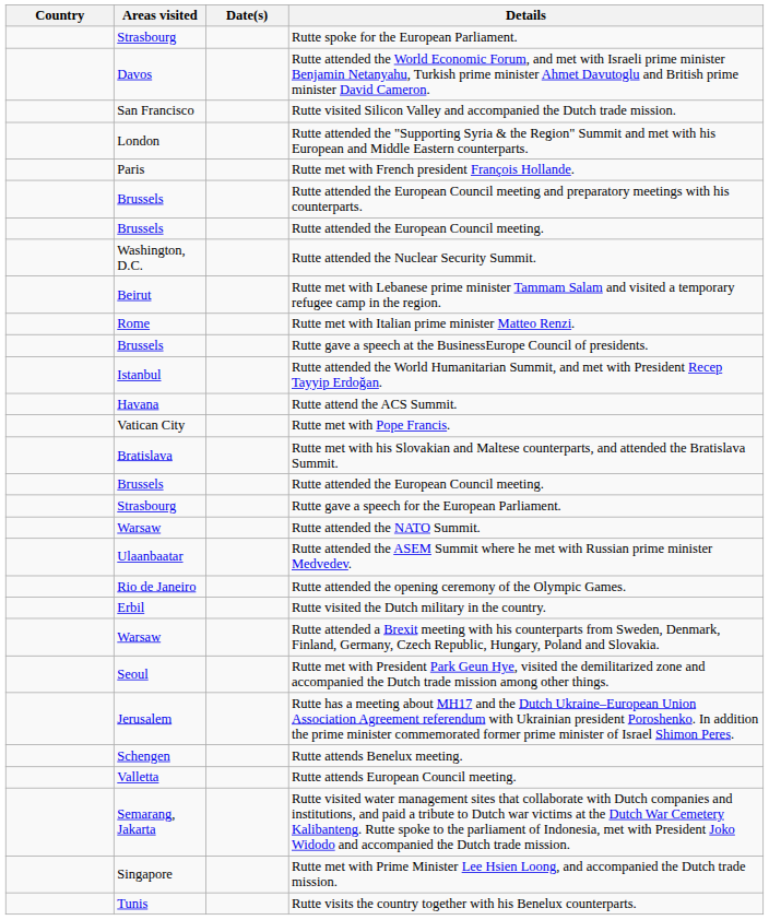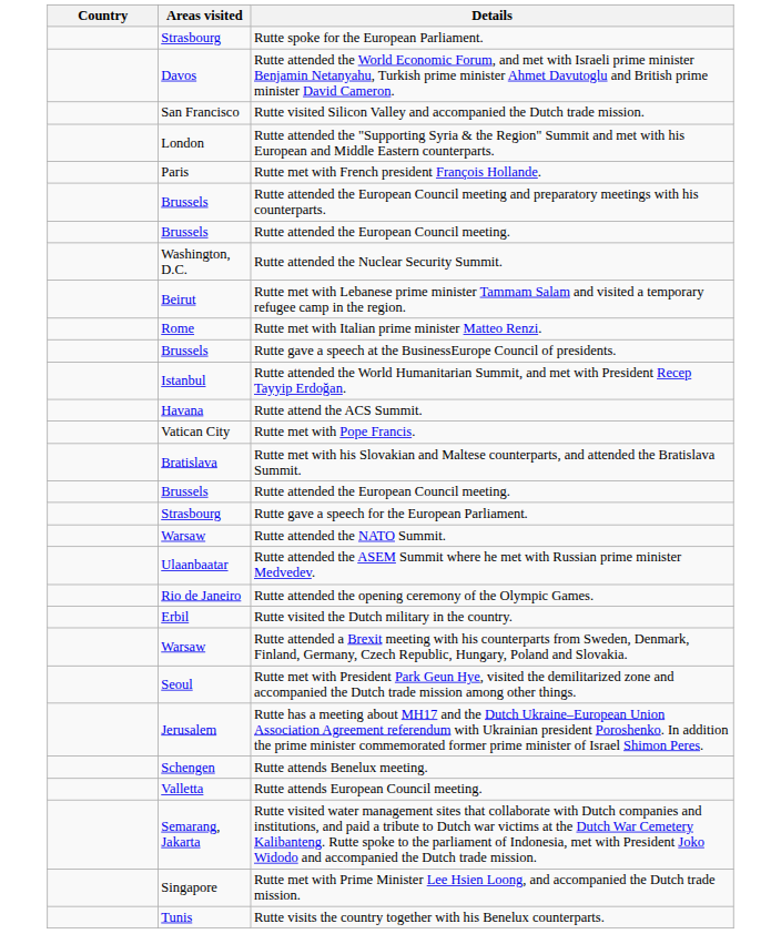- column: Date(s)
